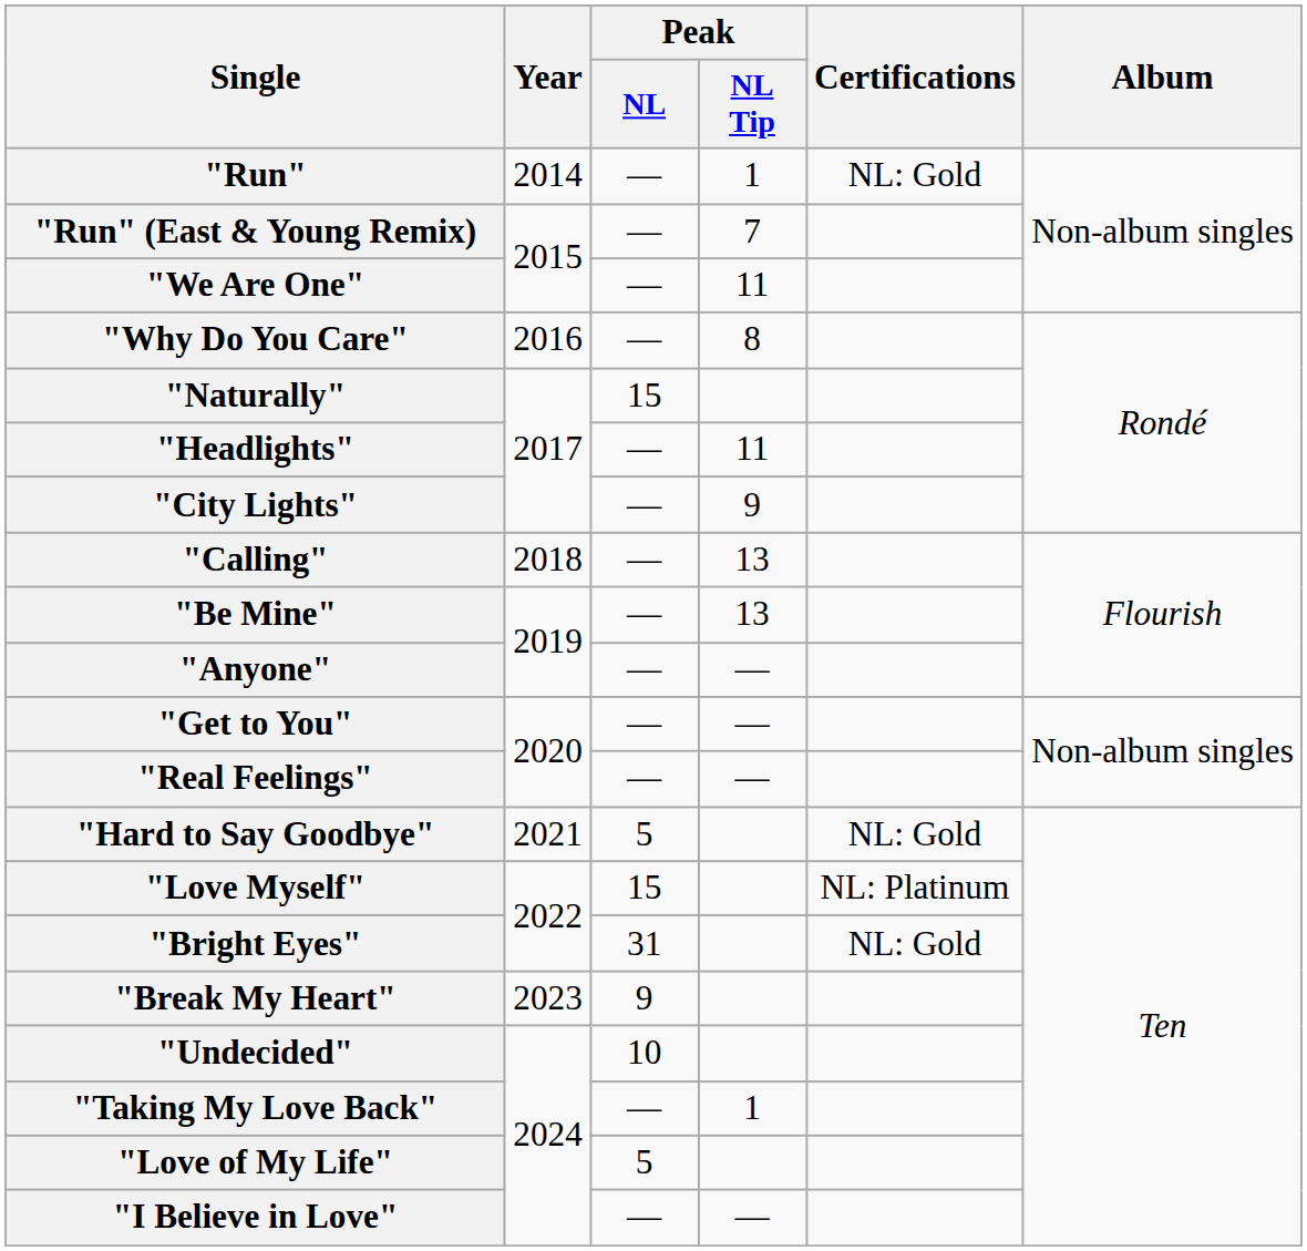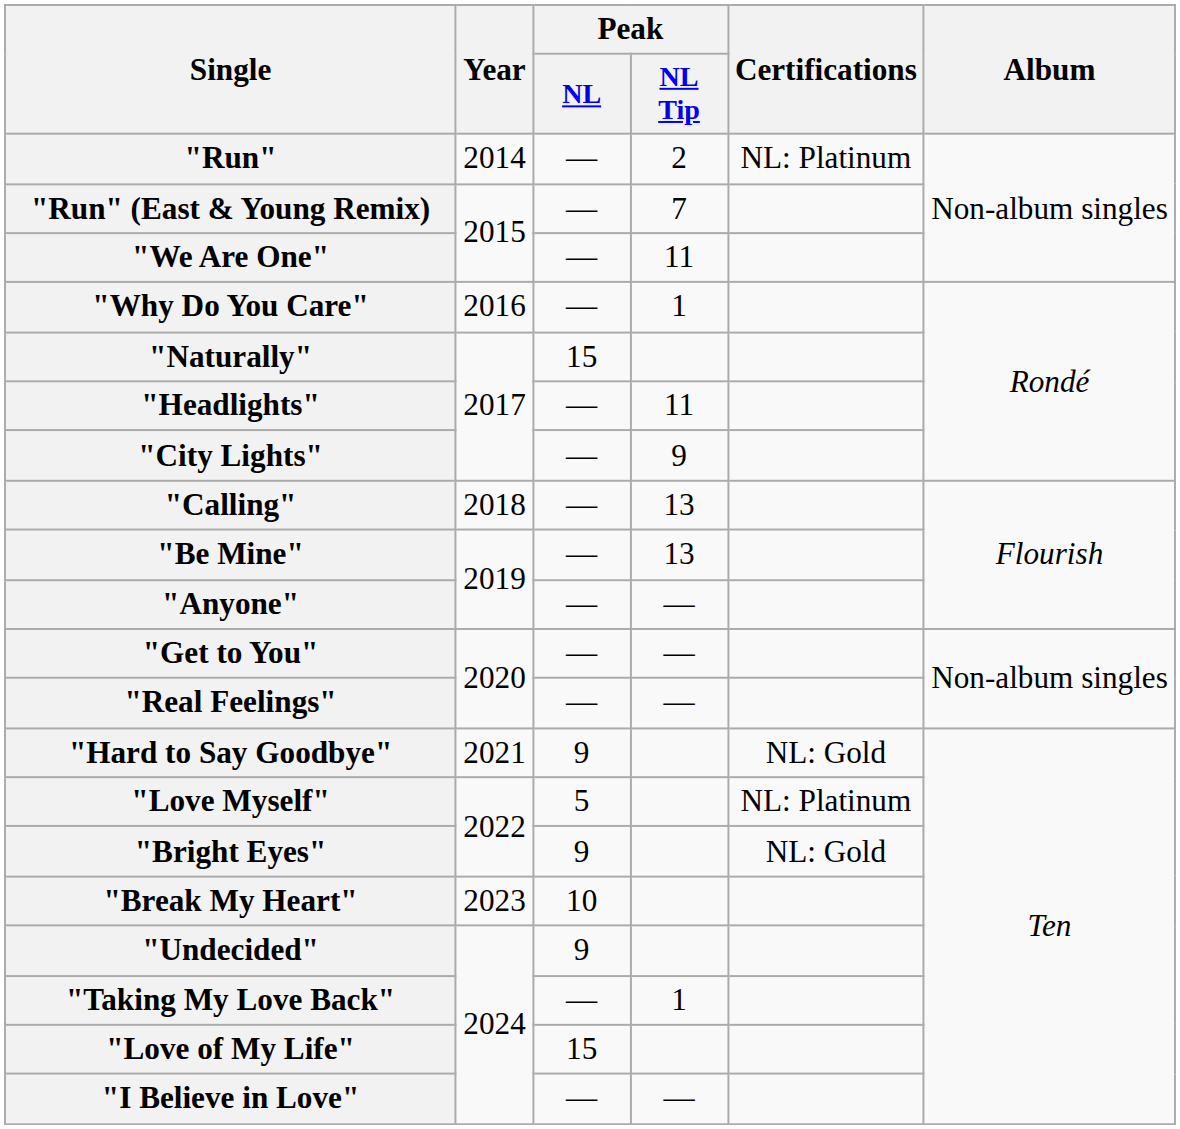"Run" | Peak / NL Tip: 1 -> 2
"Run" | Certifications: NL: Gold -> NL: Platinum
"Why Do You Care" | Peak / NL Tip: 8 -> 1
"Hard to Say Goodbye" | Peak / NL: 5 -> 9
"Love Myself" | Peak / NL: 15 -> 5
"Bright Eyes" | Peak / NL: 31 -> 9
"Break My Heart" | Peak / NL: 9 -> 10
"Undecided" | Peak / NL: 10 -> 9
"Love of My Life" | Peak / NL: 5 -> 15
